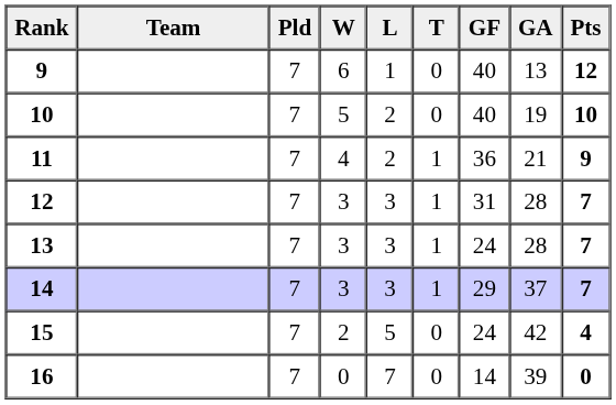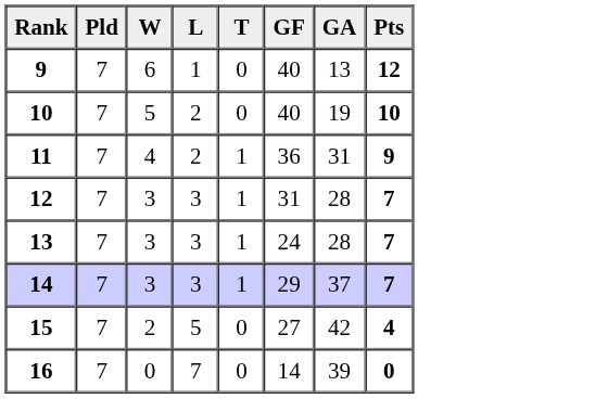- column: Team
11 | GA: 21 -> 31
15 | GF: 24 -> 27
